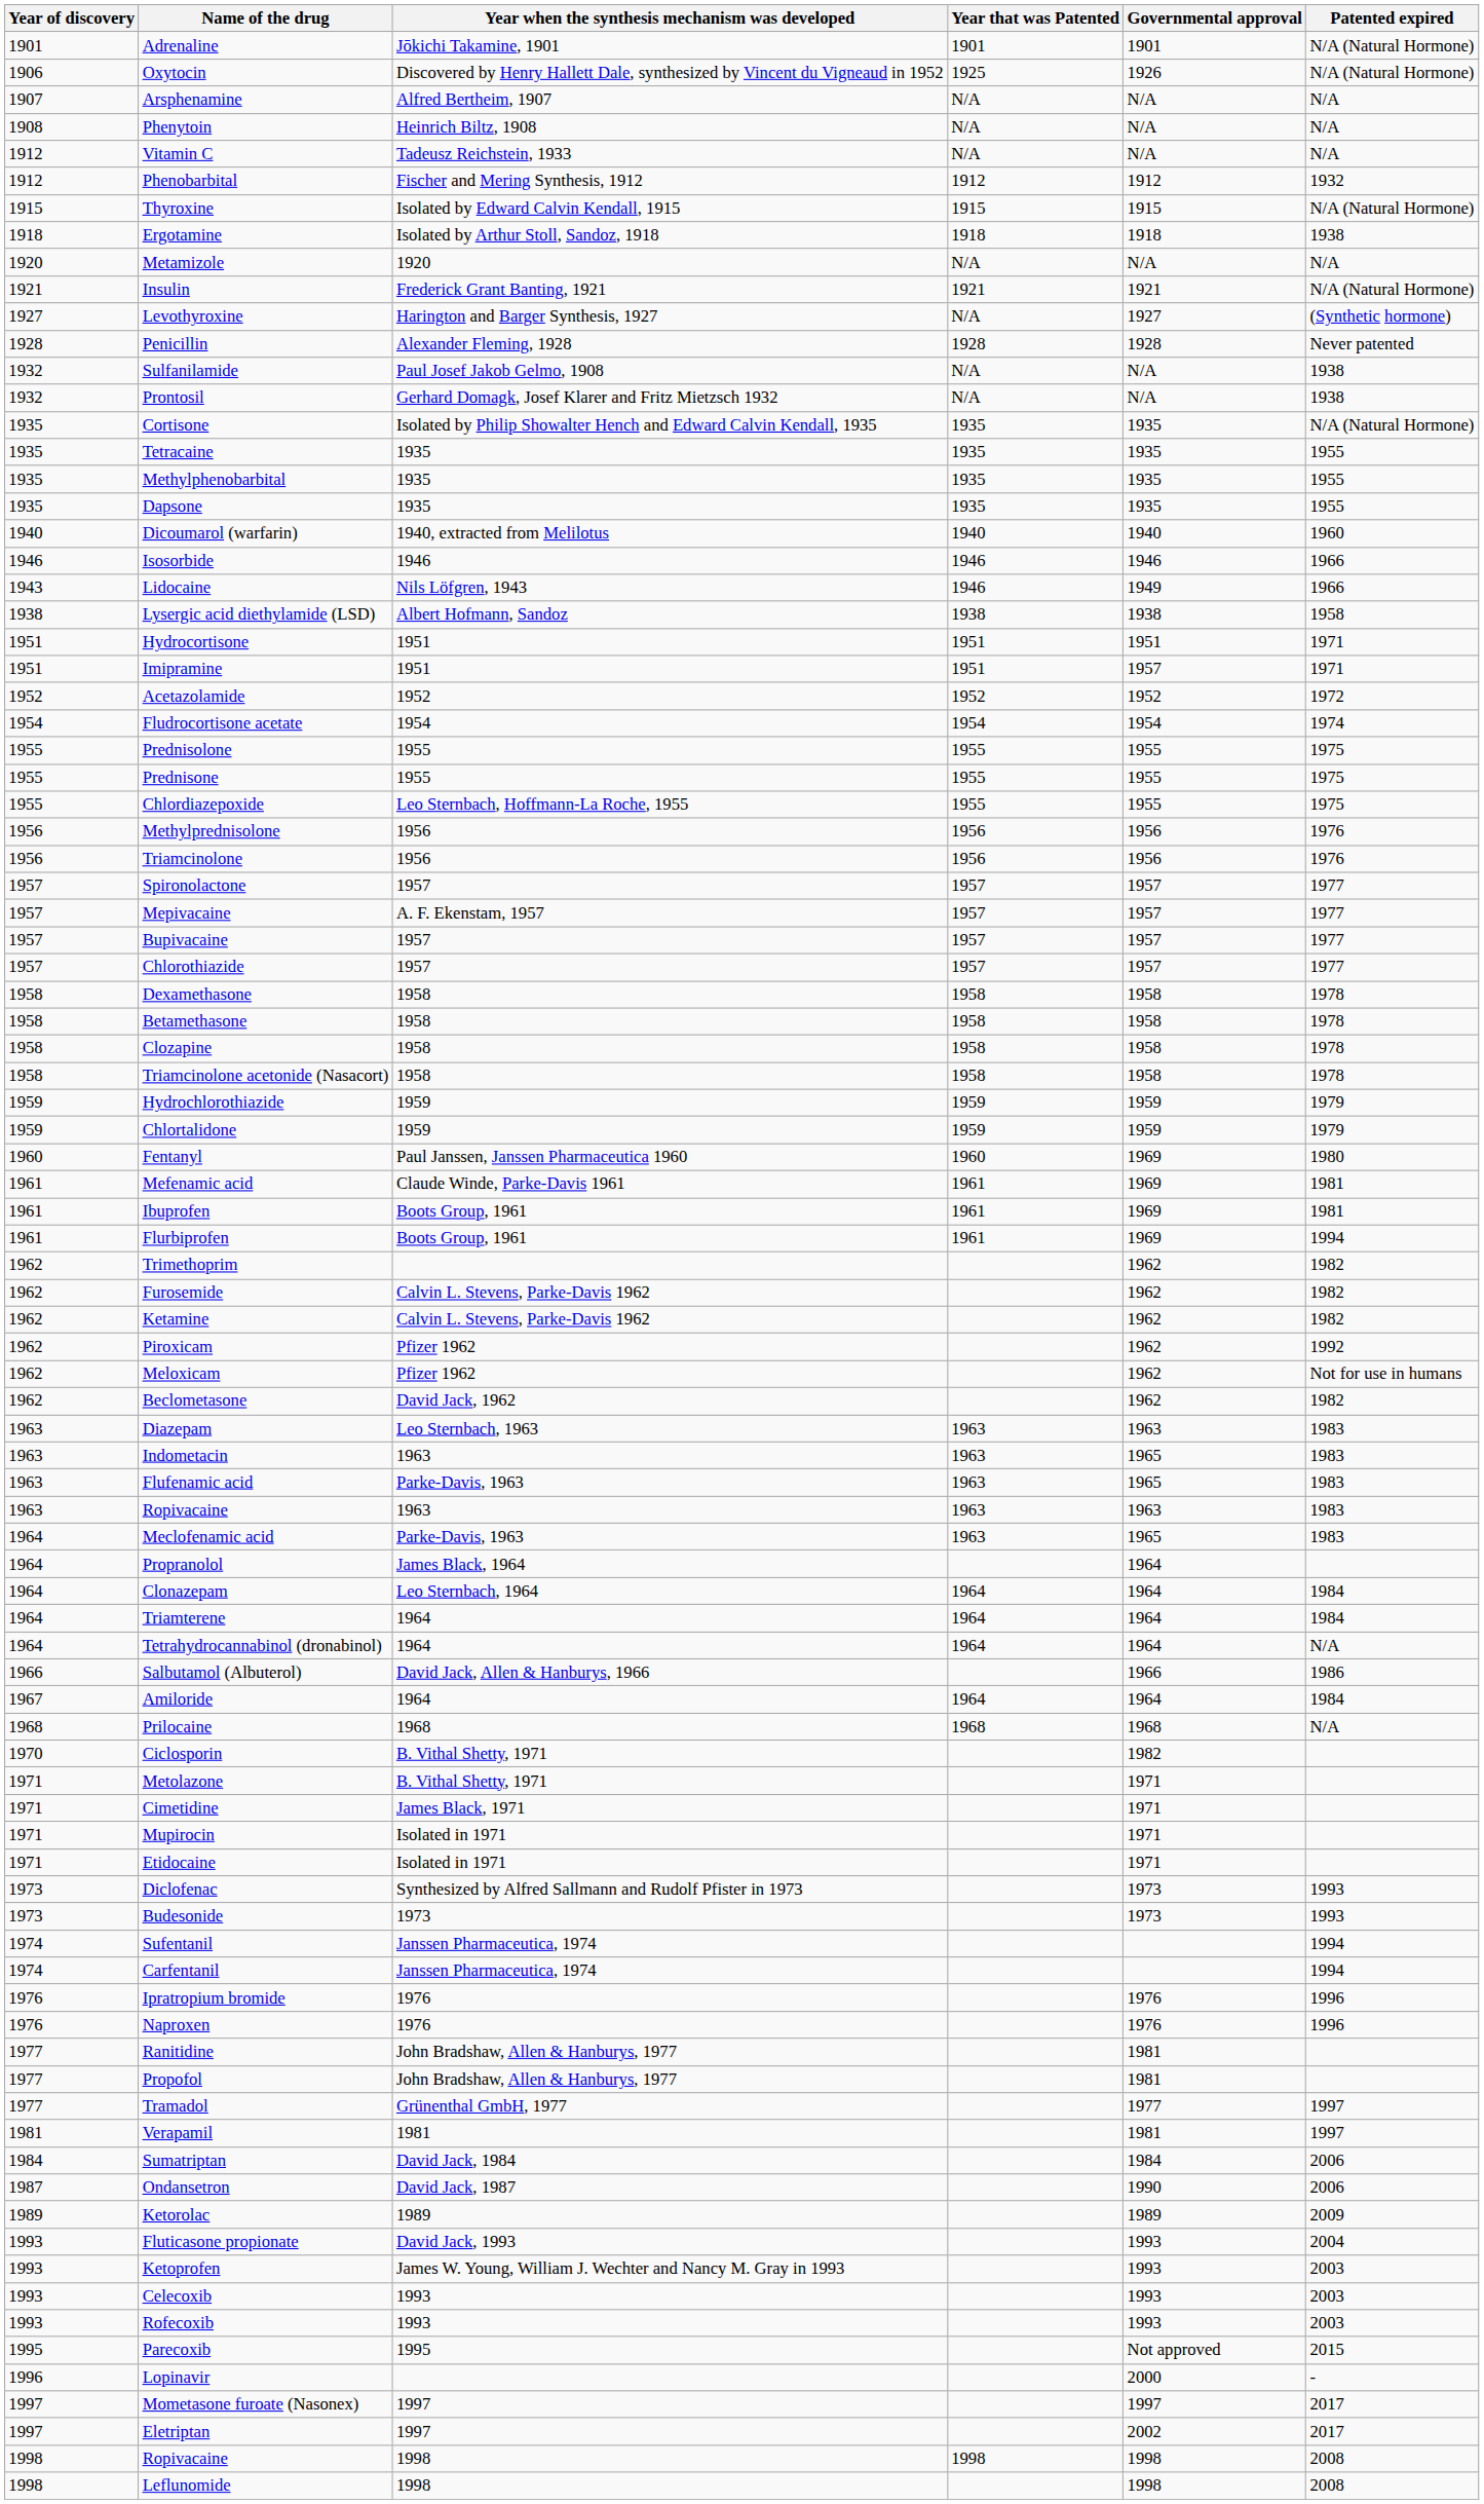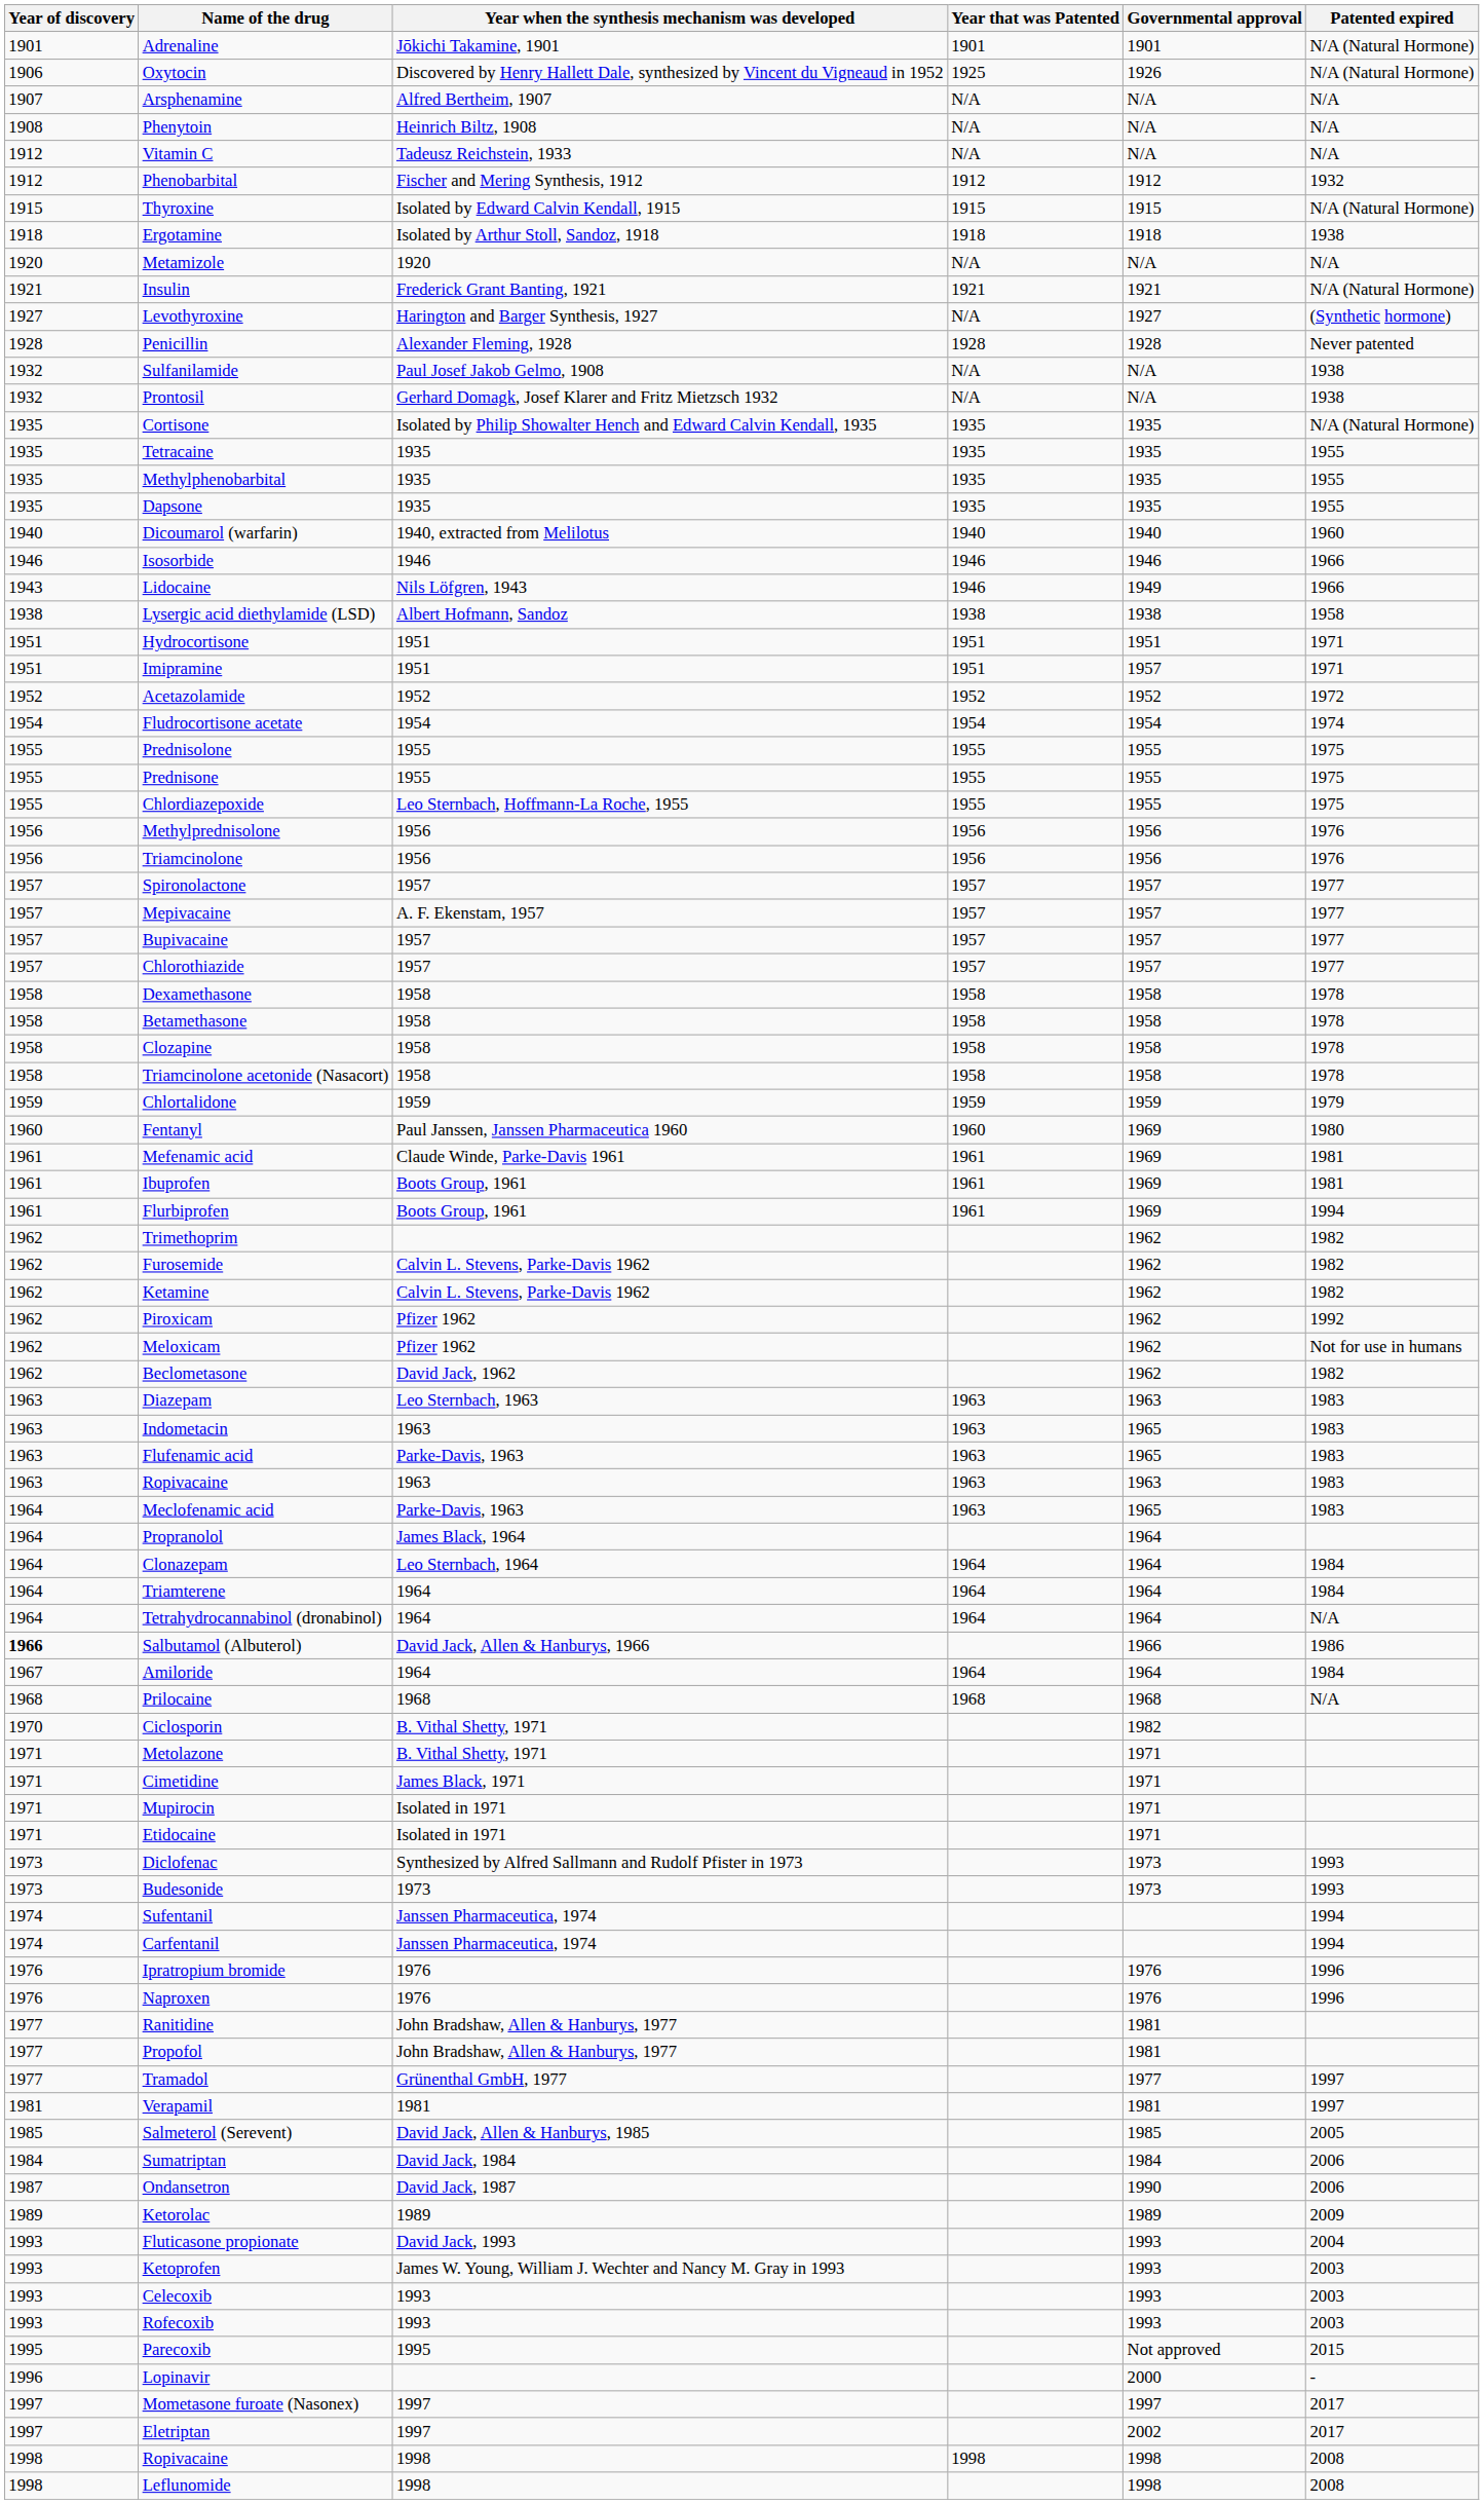- row: 1959 | Hydrochlorothiazide | 1959 | 1959 | 1959 | 1979
Salbutamol (Albuterol) | Year of discovery: normal -> bold
+ row: 1985 | Salmeterol (Serevent) | David Jack, Allen & Hanburys, 1985 | 1985 | 2005
